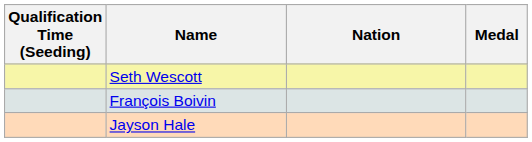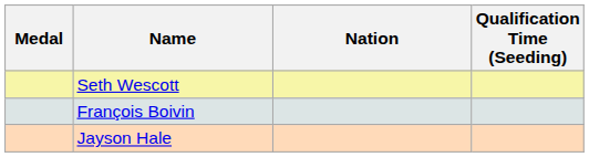columns swapped: Medal <-> Qualification Time (Seeding)
